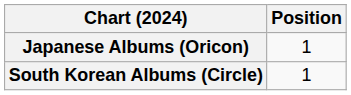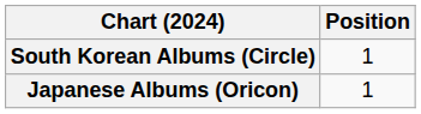rows swapped: Japanese Albums (Oricon) <-> South Korean Albums (Circle)
